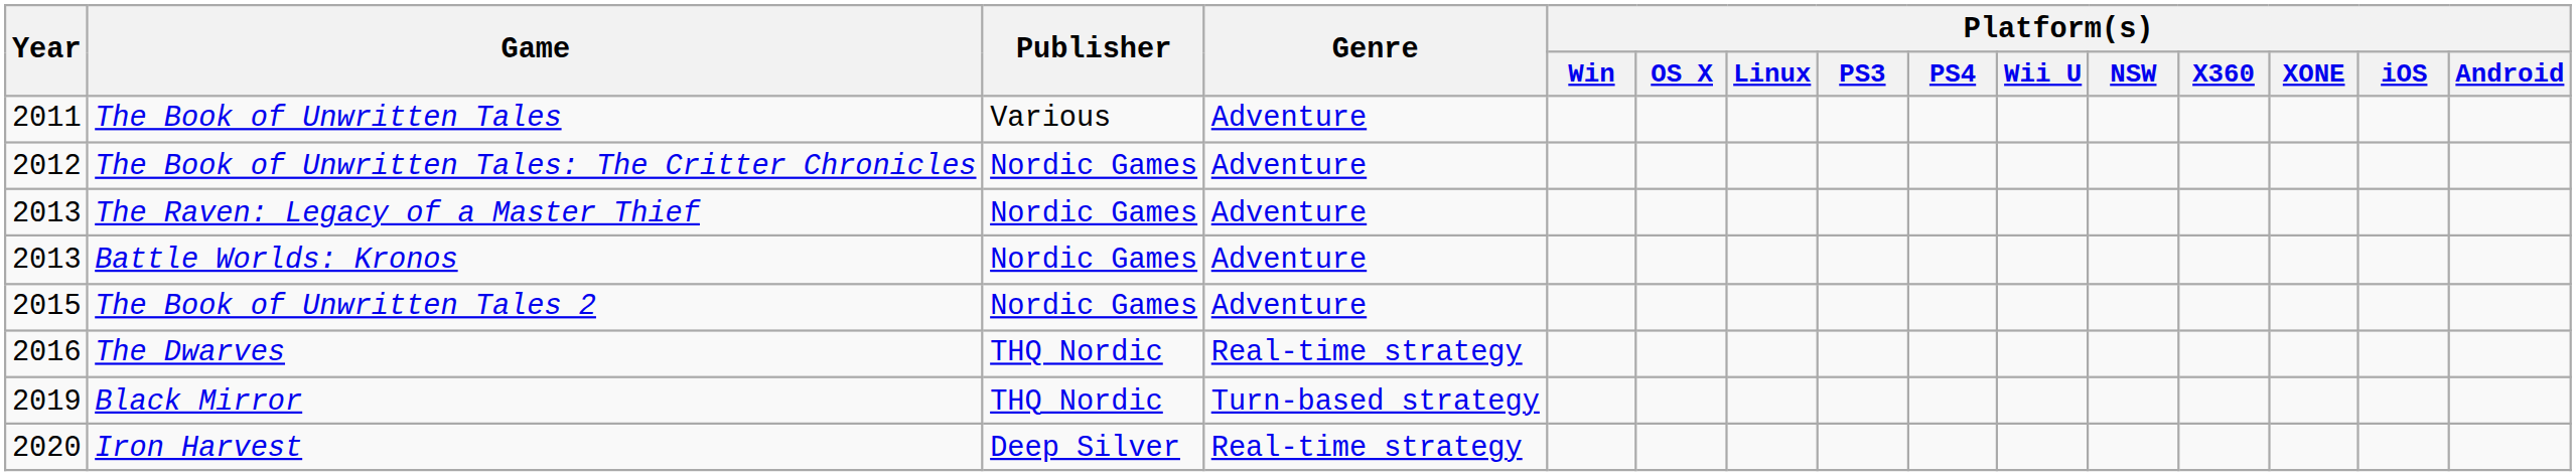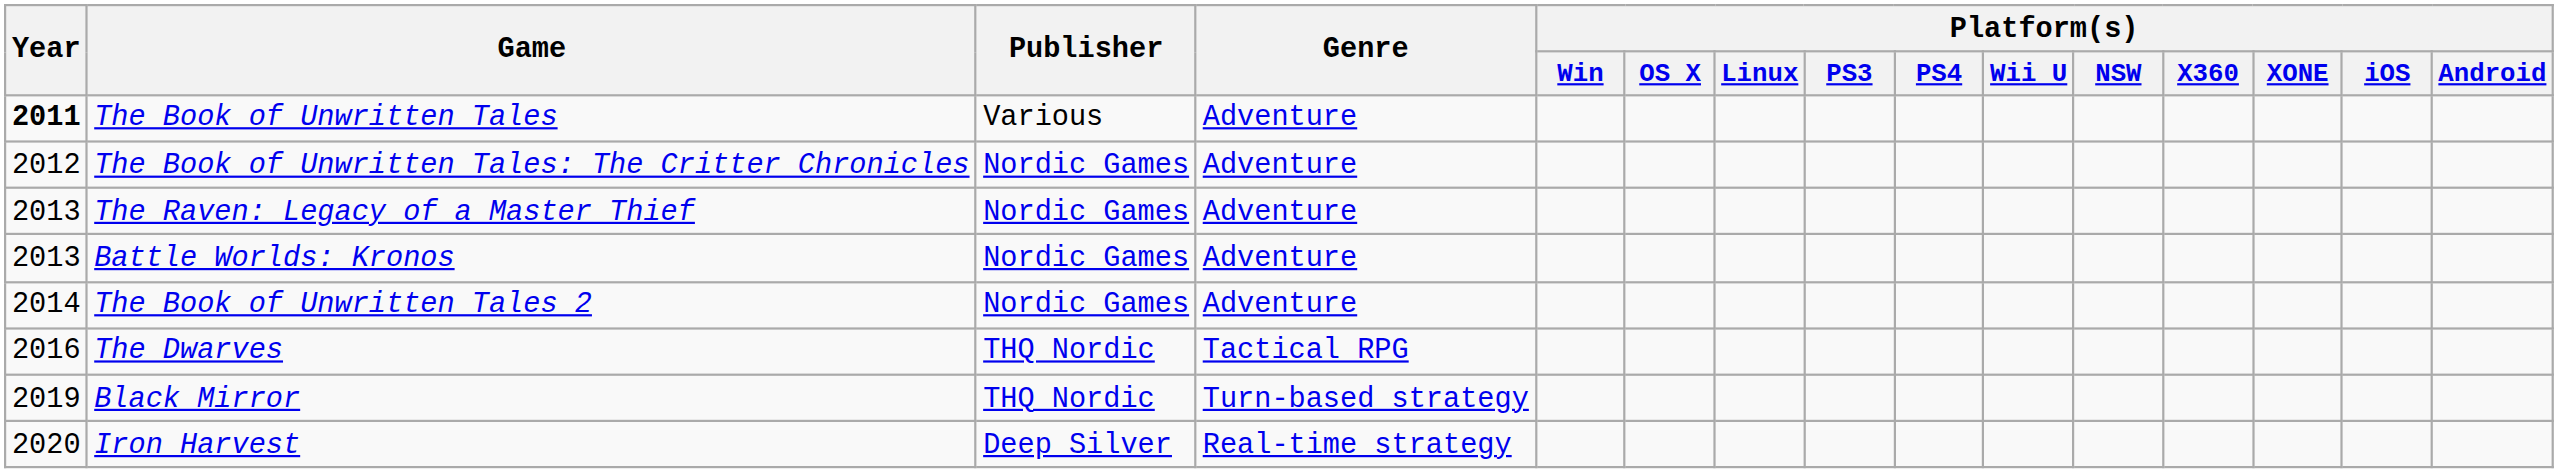The Book of Unwritten Tales | Year: normal -> bold
The Book of Unwritten Tales 2 | Year: 2015 -> 2014
The Dwarves | Genre: Real-time strategy -> Tactical RPG
